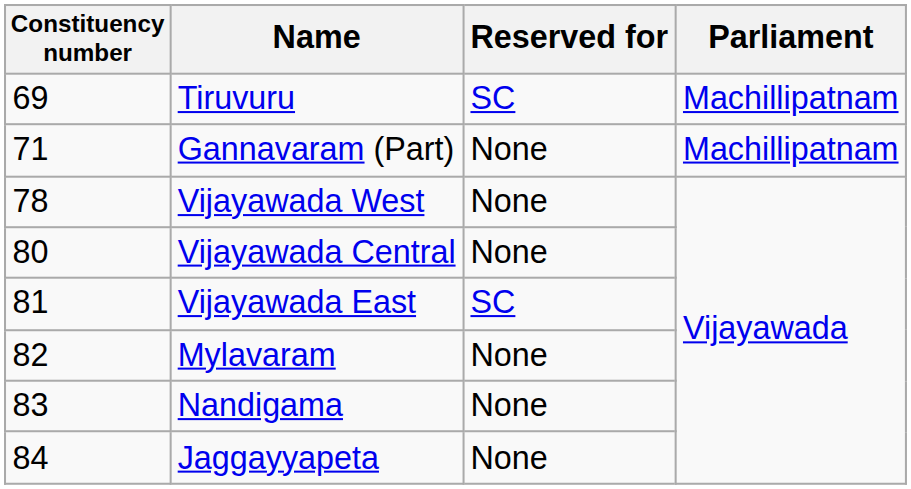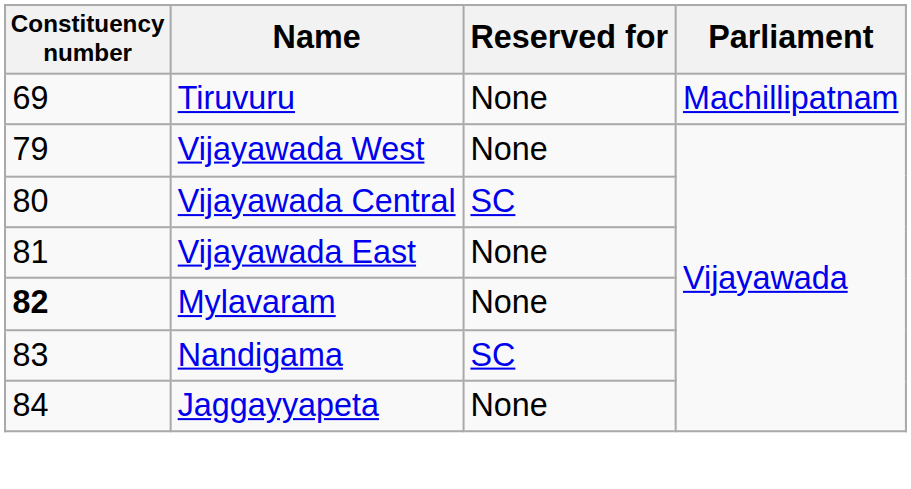Tiruvuru | Reserved for: SC -> None
- row: 71 | Gannavaram (Part) | None | Machillipatnam
Vijayawada West | Constituency number: 78 -> 79
Vijayawada Central | Reserved for: None -> SC
Vijayawada East | Reserved for: SC -> None
Mylavaram | Constituency number: normal -> bold
Nandigama | Reserved for: None -> SC
